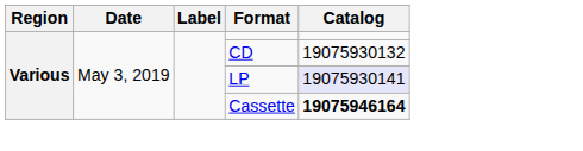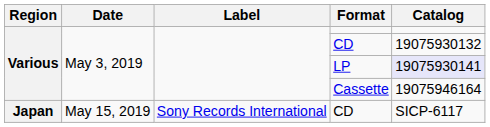Cassette | Catalog: bold -> normal
+ row: Japan | May 15, 2019 | Sony Records International | CD | SICP-6117
